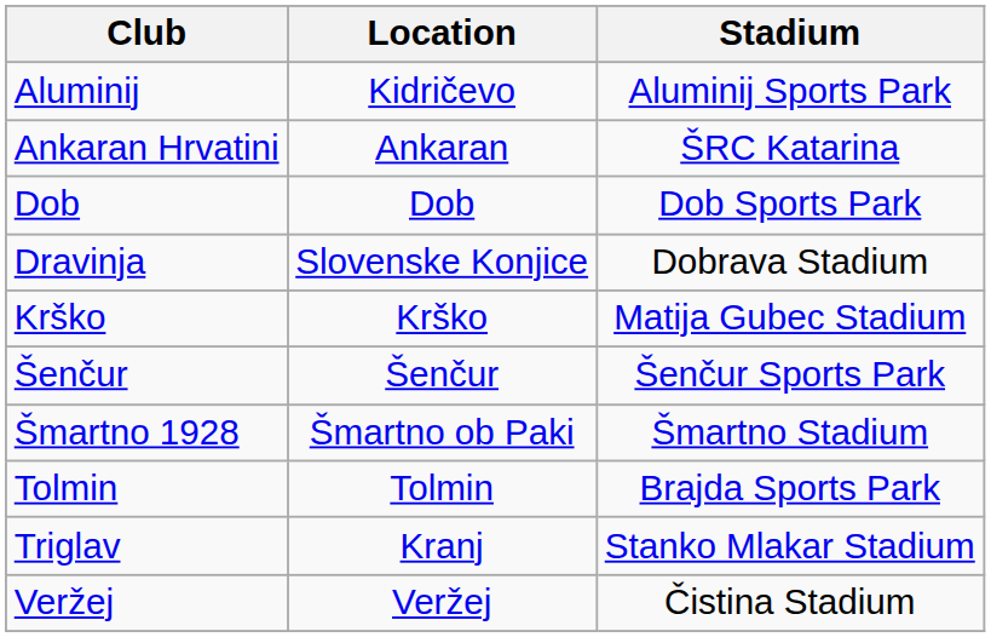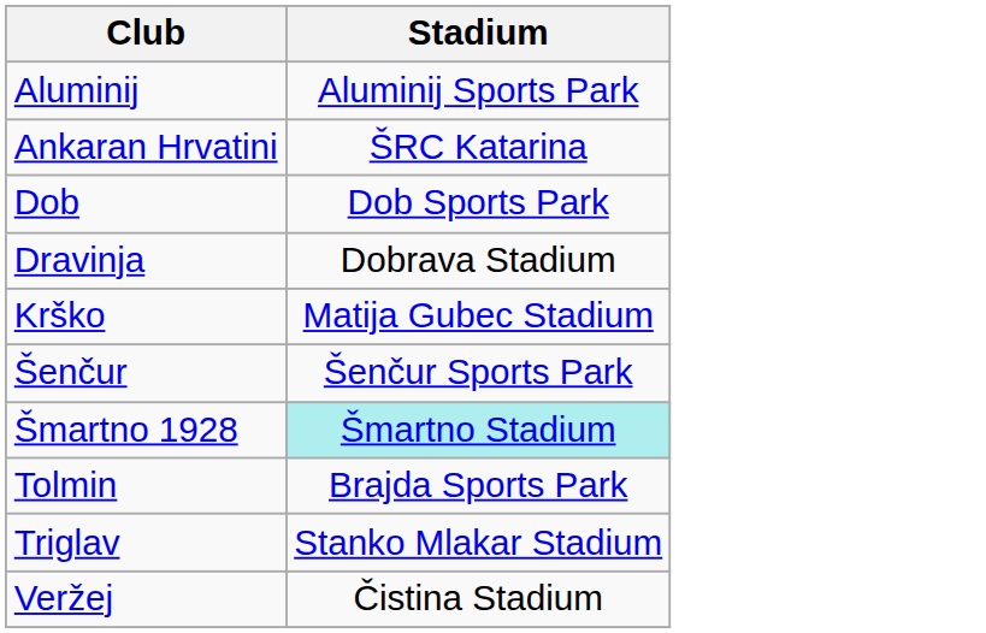- column: Location | Kidričevo | Ankaran | Dob | Slovenske Konjice | Krško | Šenčur | Šmartno ob Paki | Tolmin | Kranj | Veržej
Šmartno 1928 | Stadium: no background -> paleturquoise background
